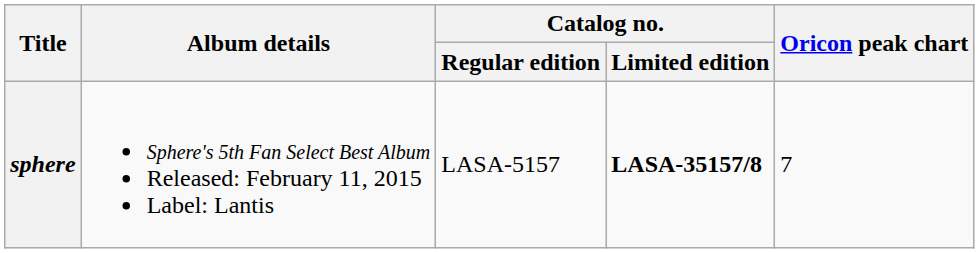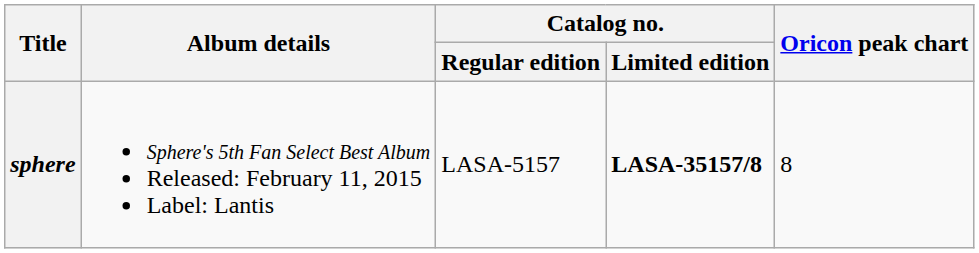sphere | Oricon peak chart: 7 -> 8
